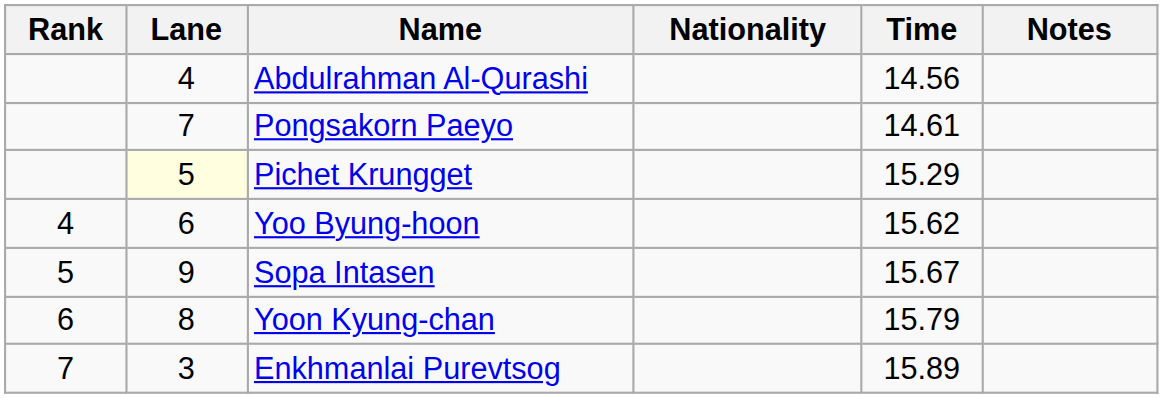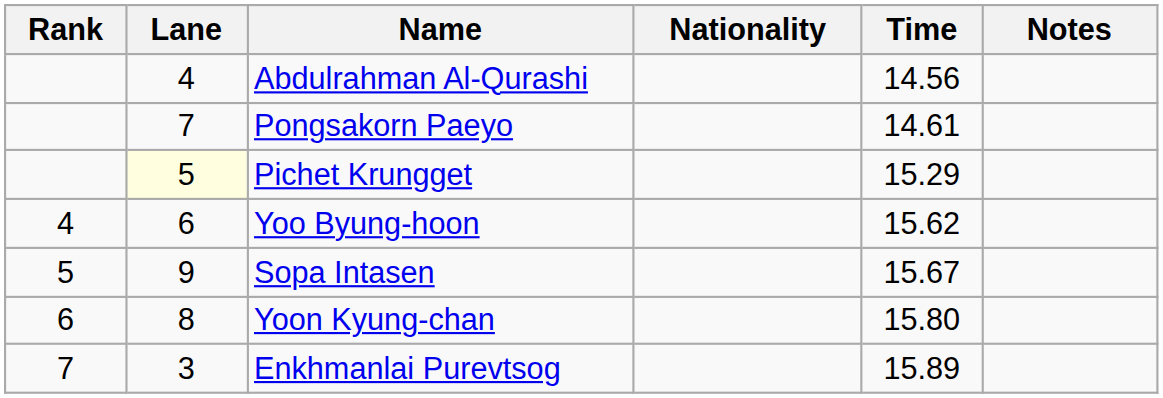Yoon Kyung-chan | Time: 15.79 -> 15.80
